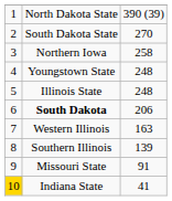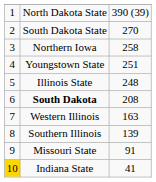Youngstown State | column 3: 248 -> 251
South Dakota | column 3: 206 -> 208
